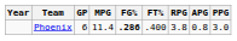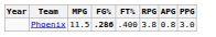- column: GP | 6
Phoenix | MPG: 11.4 -> 11.5
